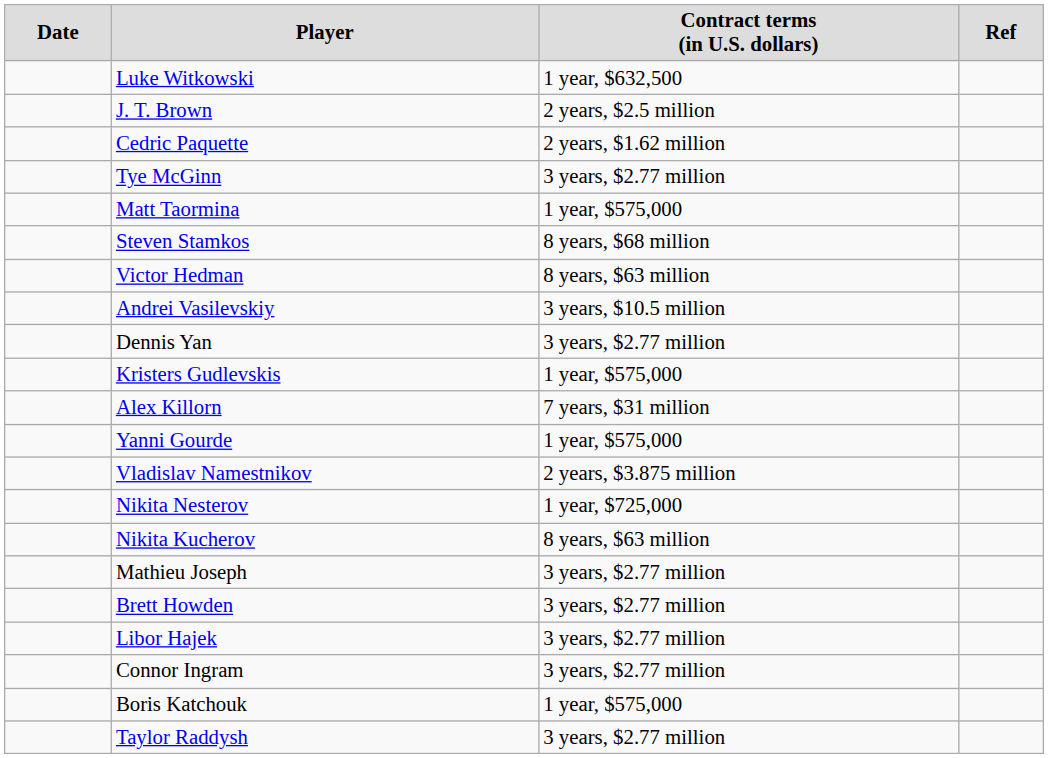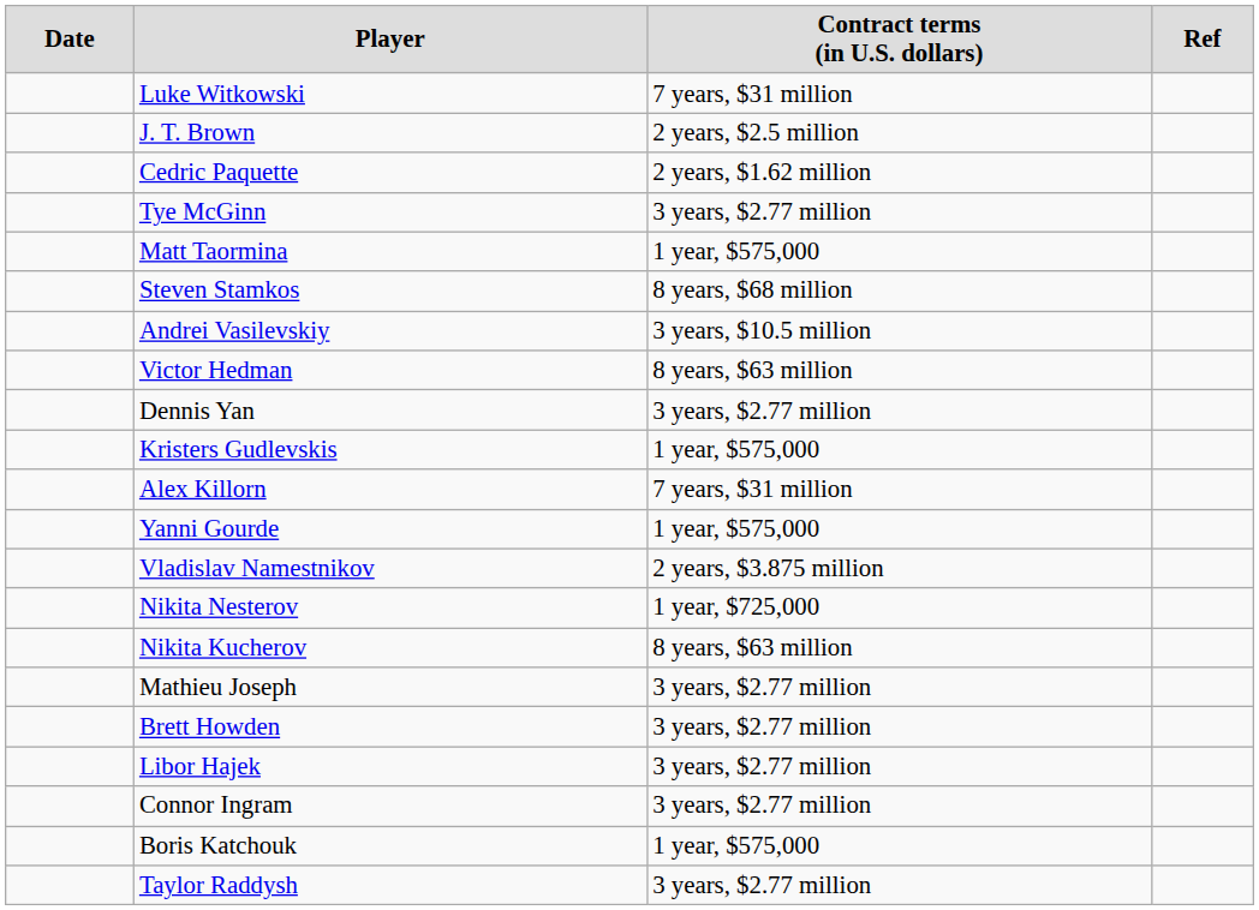Luke Witkowski | column 3: 1 year, $632,500 -> 7 years, $31 million
rows swapped: Victor Hedman <-> Andrei Vasilevskiy
